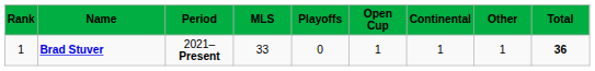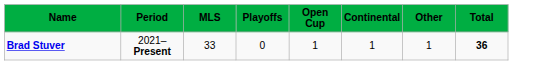- column: Rank | 1
